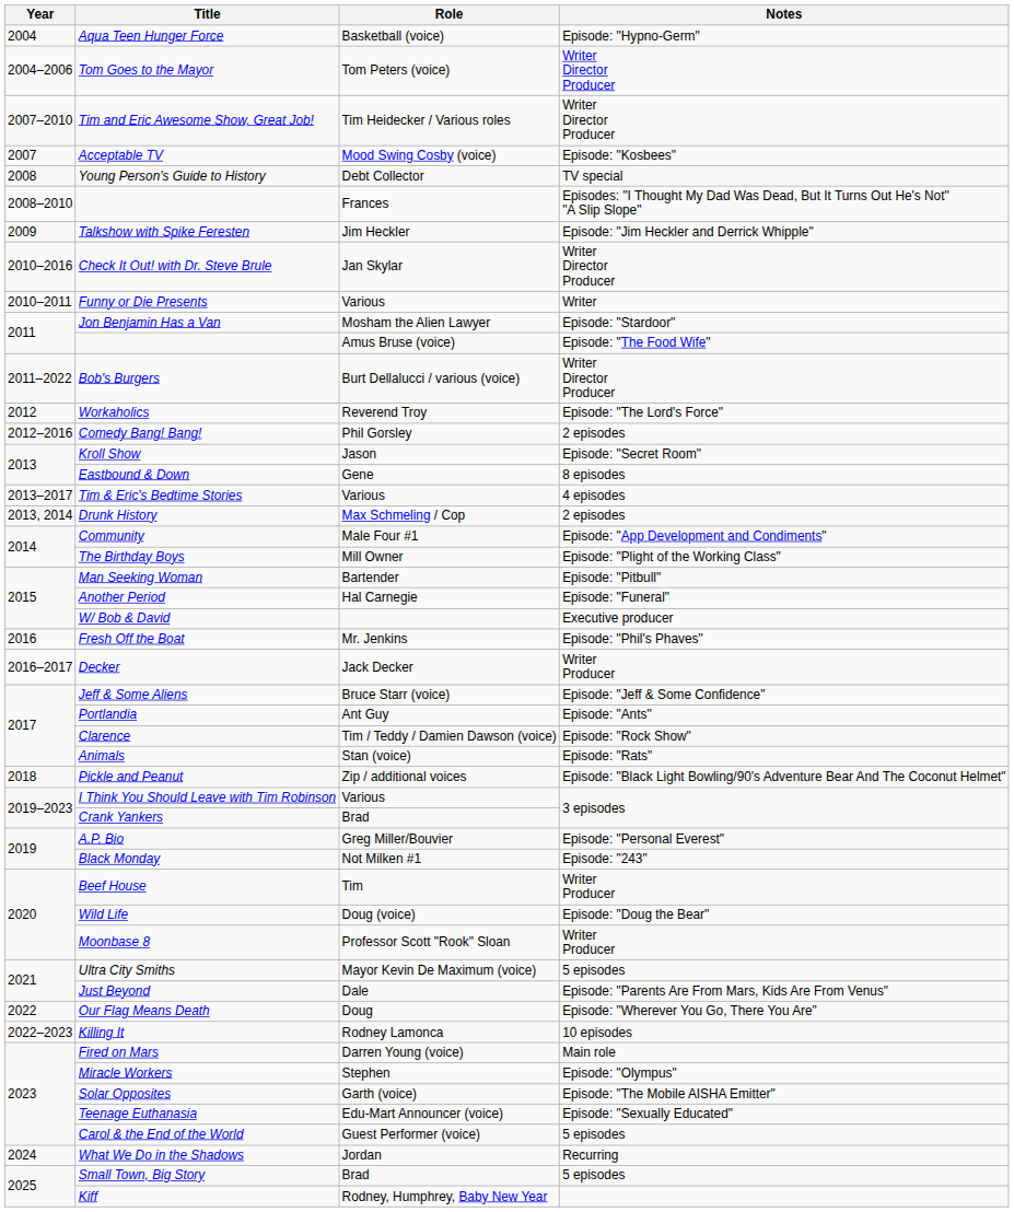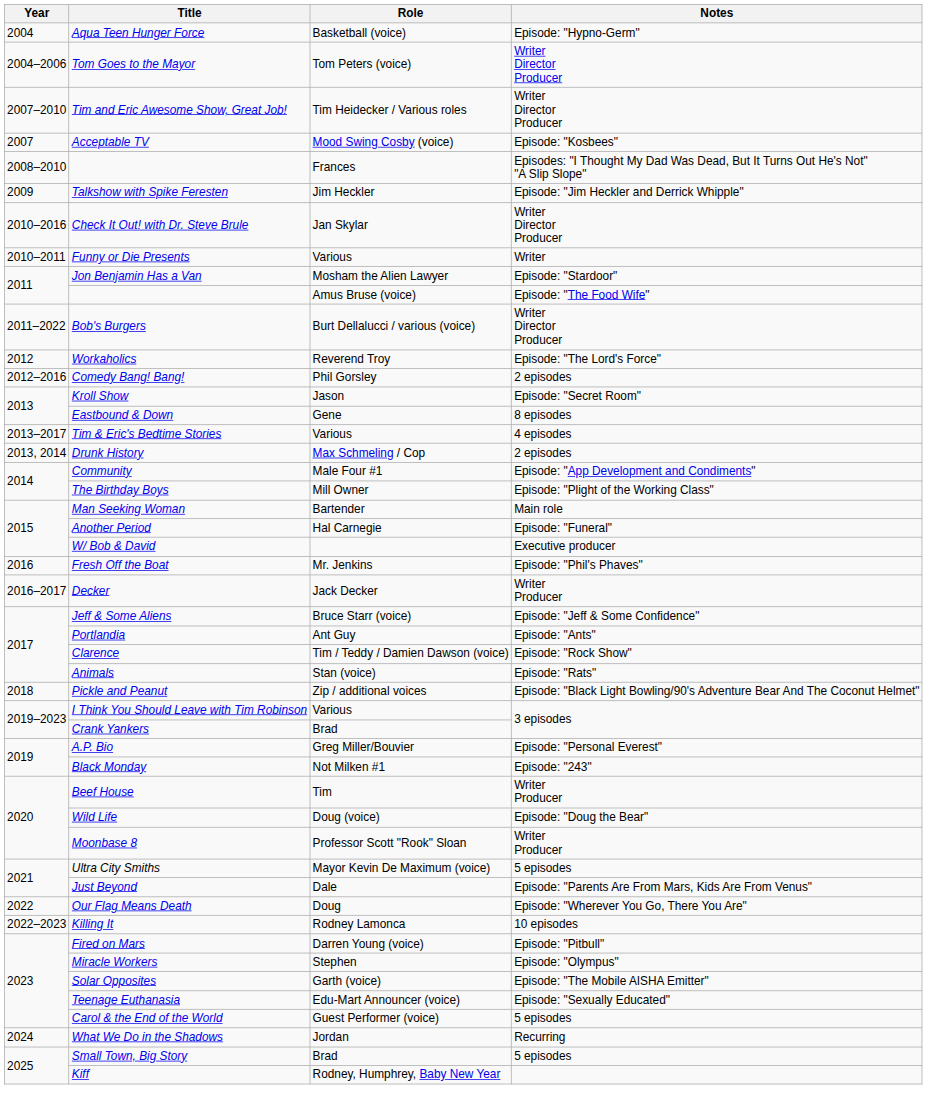- row: 2008 | Young Person's Guide to History | Debt Collector | TV special
Man Seeking Woman | Notes: Episode: "Pitbull" -> Main role
Fired on Mars | Notes: Main role -> Episode: "Pitbull"
